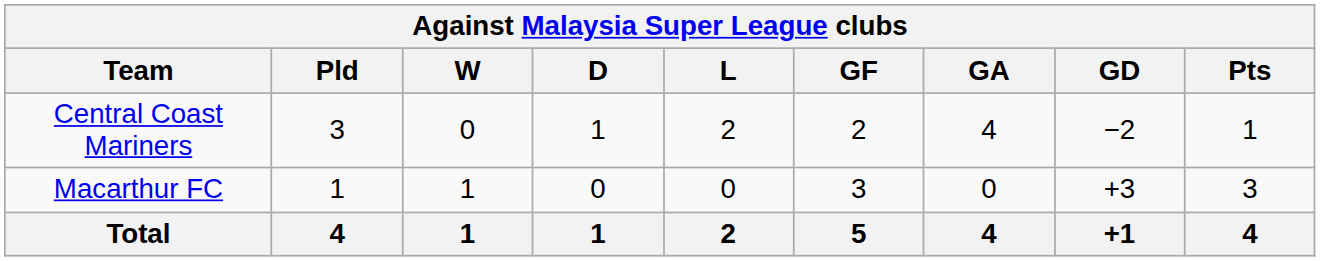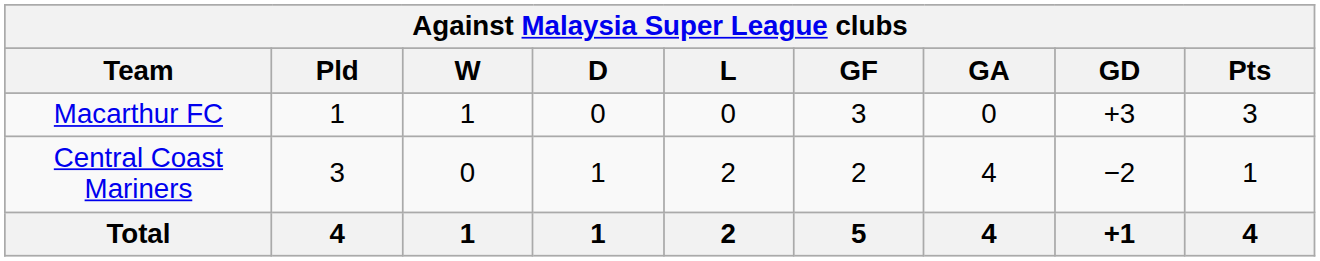rows swapped: Macarthur FC <-> Central Coast Mariners
